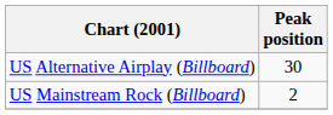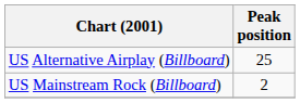US Alternative Airplay (Billboard) | Peak position: 30 -> 25
